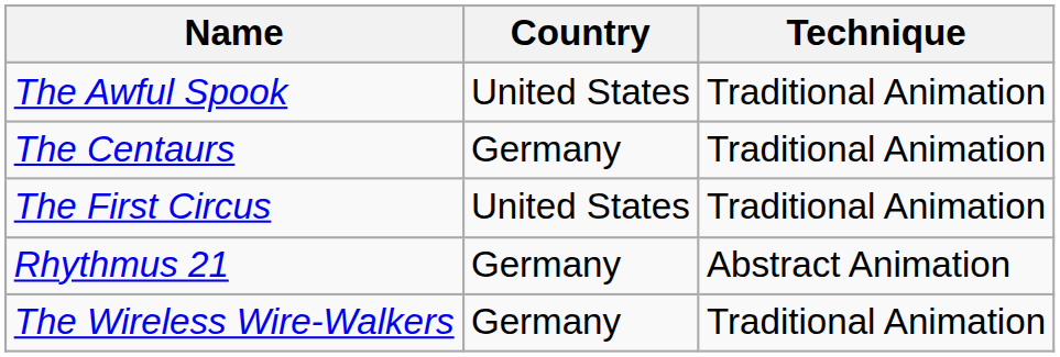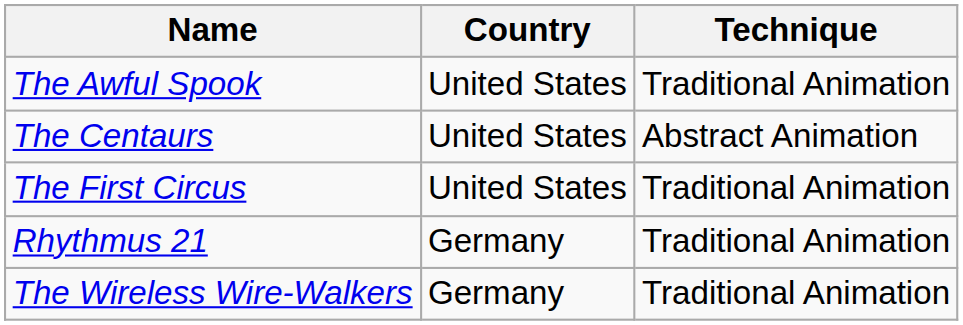The Centaurs | Country: Germany -> United States
The Centaurs | Technique: Traditional Animation -> Abstract Animation
Rhythmus 21 | Technique: Abstract Animation -> Traditional Animation
